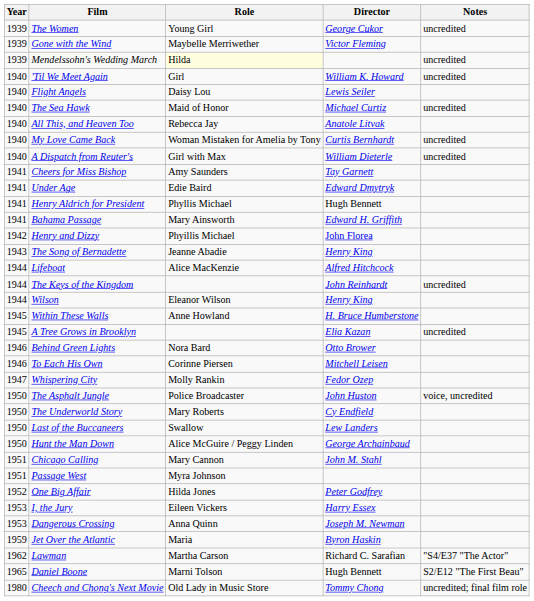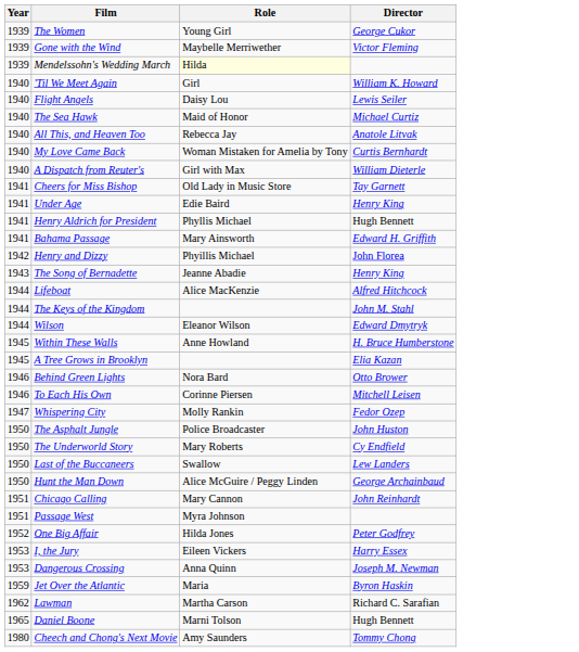- column: Notes | uncredited | uncredited | uncredited | uncredited | uncredited | uncredited | uncredited | uncredited | voice, uncredited | "S4/E37 "The Actor" | S2/E12 "The First Beau" | uncredited; final film role
Cheers for Miss Bishop | Role: Amy Saunders -> Old Lady in Music Store
Under Age | Director: Edward Dmytryk -> Henry King
The Keys of the Kingdom | Director: John Reinhardt -> John M. Stahl
Wilson | Director: Henry King -> Edward Dmytryk
Chicago Calling | Director: John M. Stahl -> John Reinhardt
Cheech and Chong's Next Movie | Role: Old Lady in Music Store -> Amy Saunders
